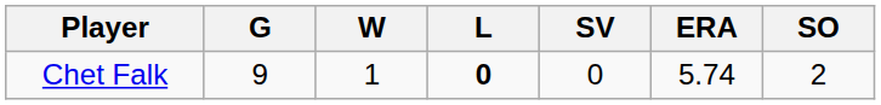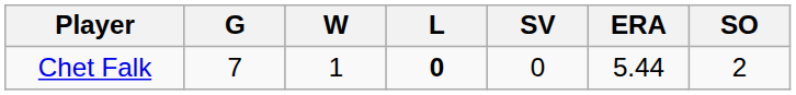Chet Falk | G: 9 -> 7
Chet Falk | ERA: 5.74 -> 5.44
